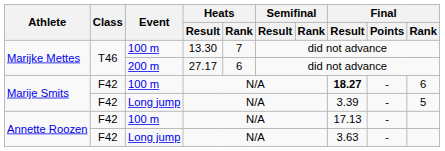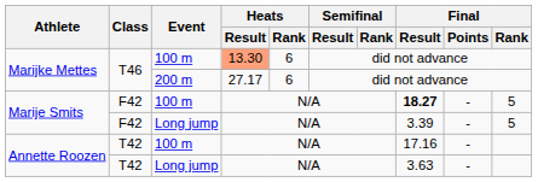Marijke Mettes / 100 m | Heats / Result: no background -> lightsalmon background
Marijke Mettes / 100 m | Heats / Rank: 7 -> 6
Marije Smits / 100 m | Final / Rank: 6 -> 5
Annette Roozen / 100 m | Class: F42 -> T42
Annette Roozen / 100 m | Final / Result: 17.13 -> 17.16
Annette Roozen / Long jump | Class: F42 -> T42
